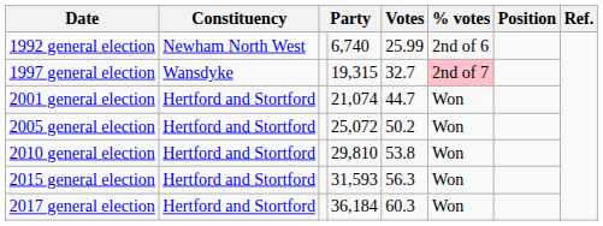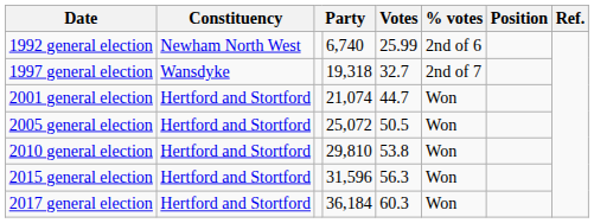1997 general election | column 4: 19,315 -> 19,318
1997 general election | % votes: pink background -> no background
2005 general election | Votes: 50.2 -> 50.5
2015 general election | column 4: 31,593 -> 31,596
